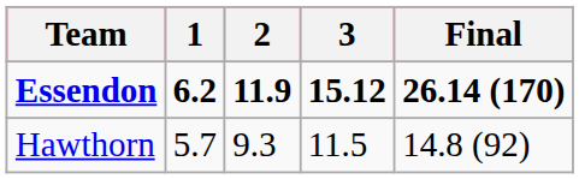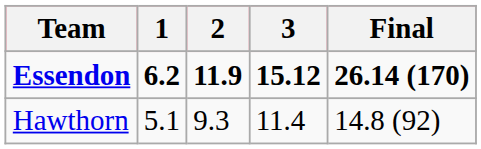Hawthorn | 1: 5.7 -> 5.1
Hawthorn | 3: 11.5 -> 11.4
